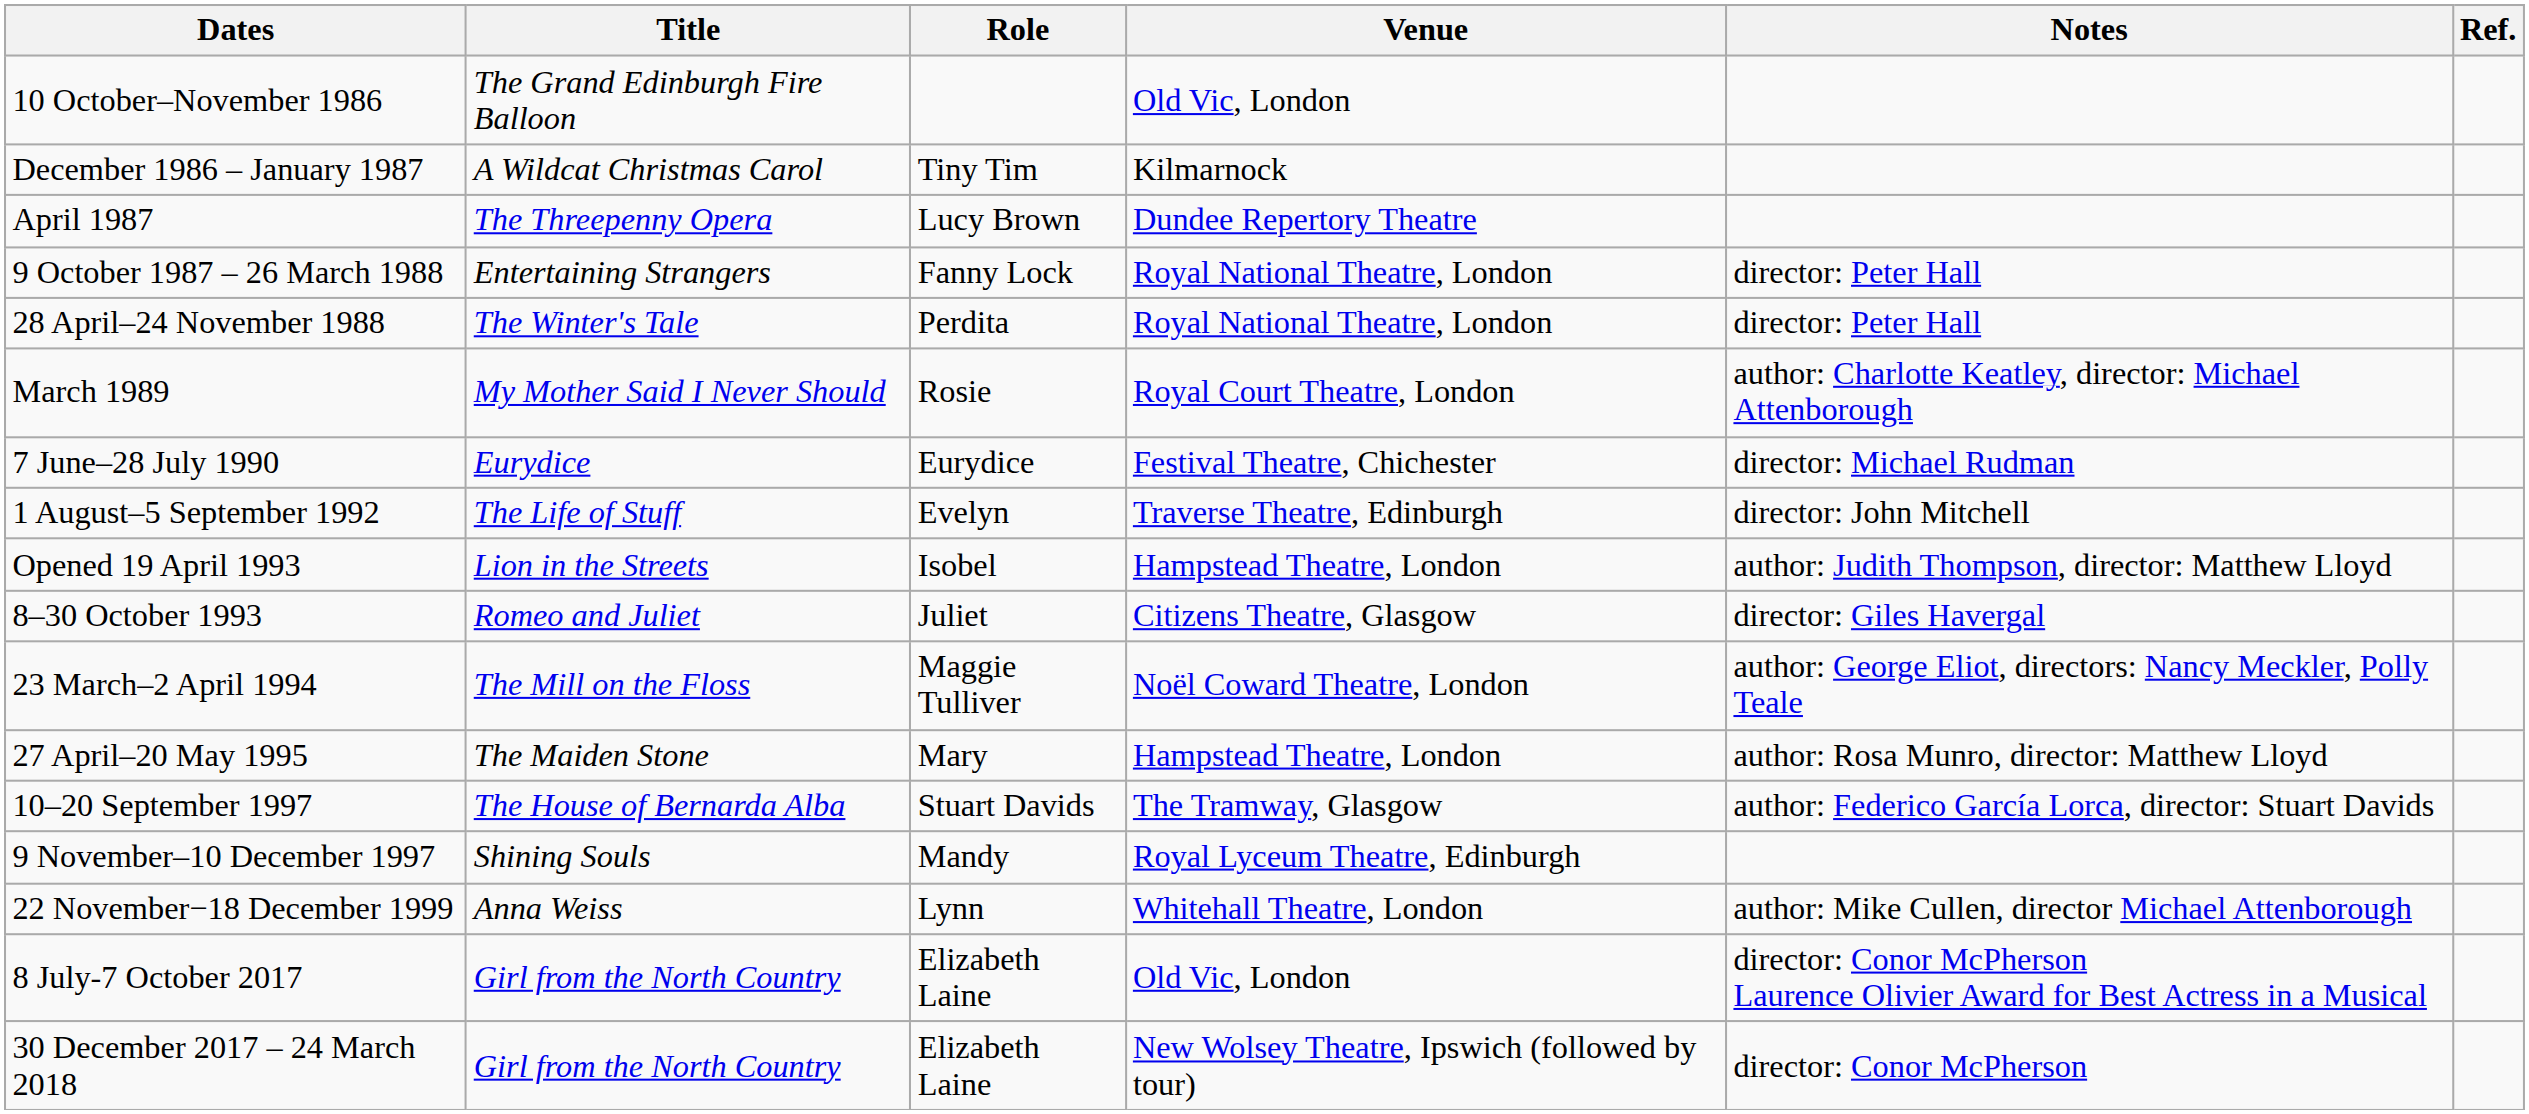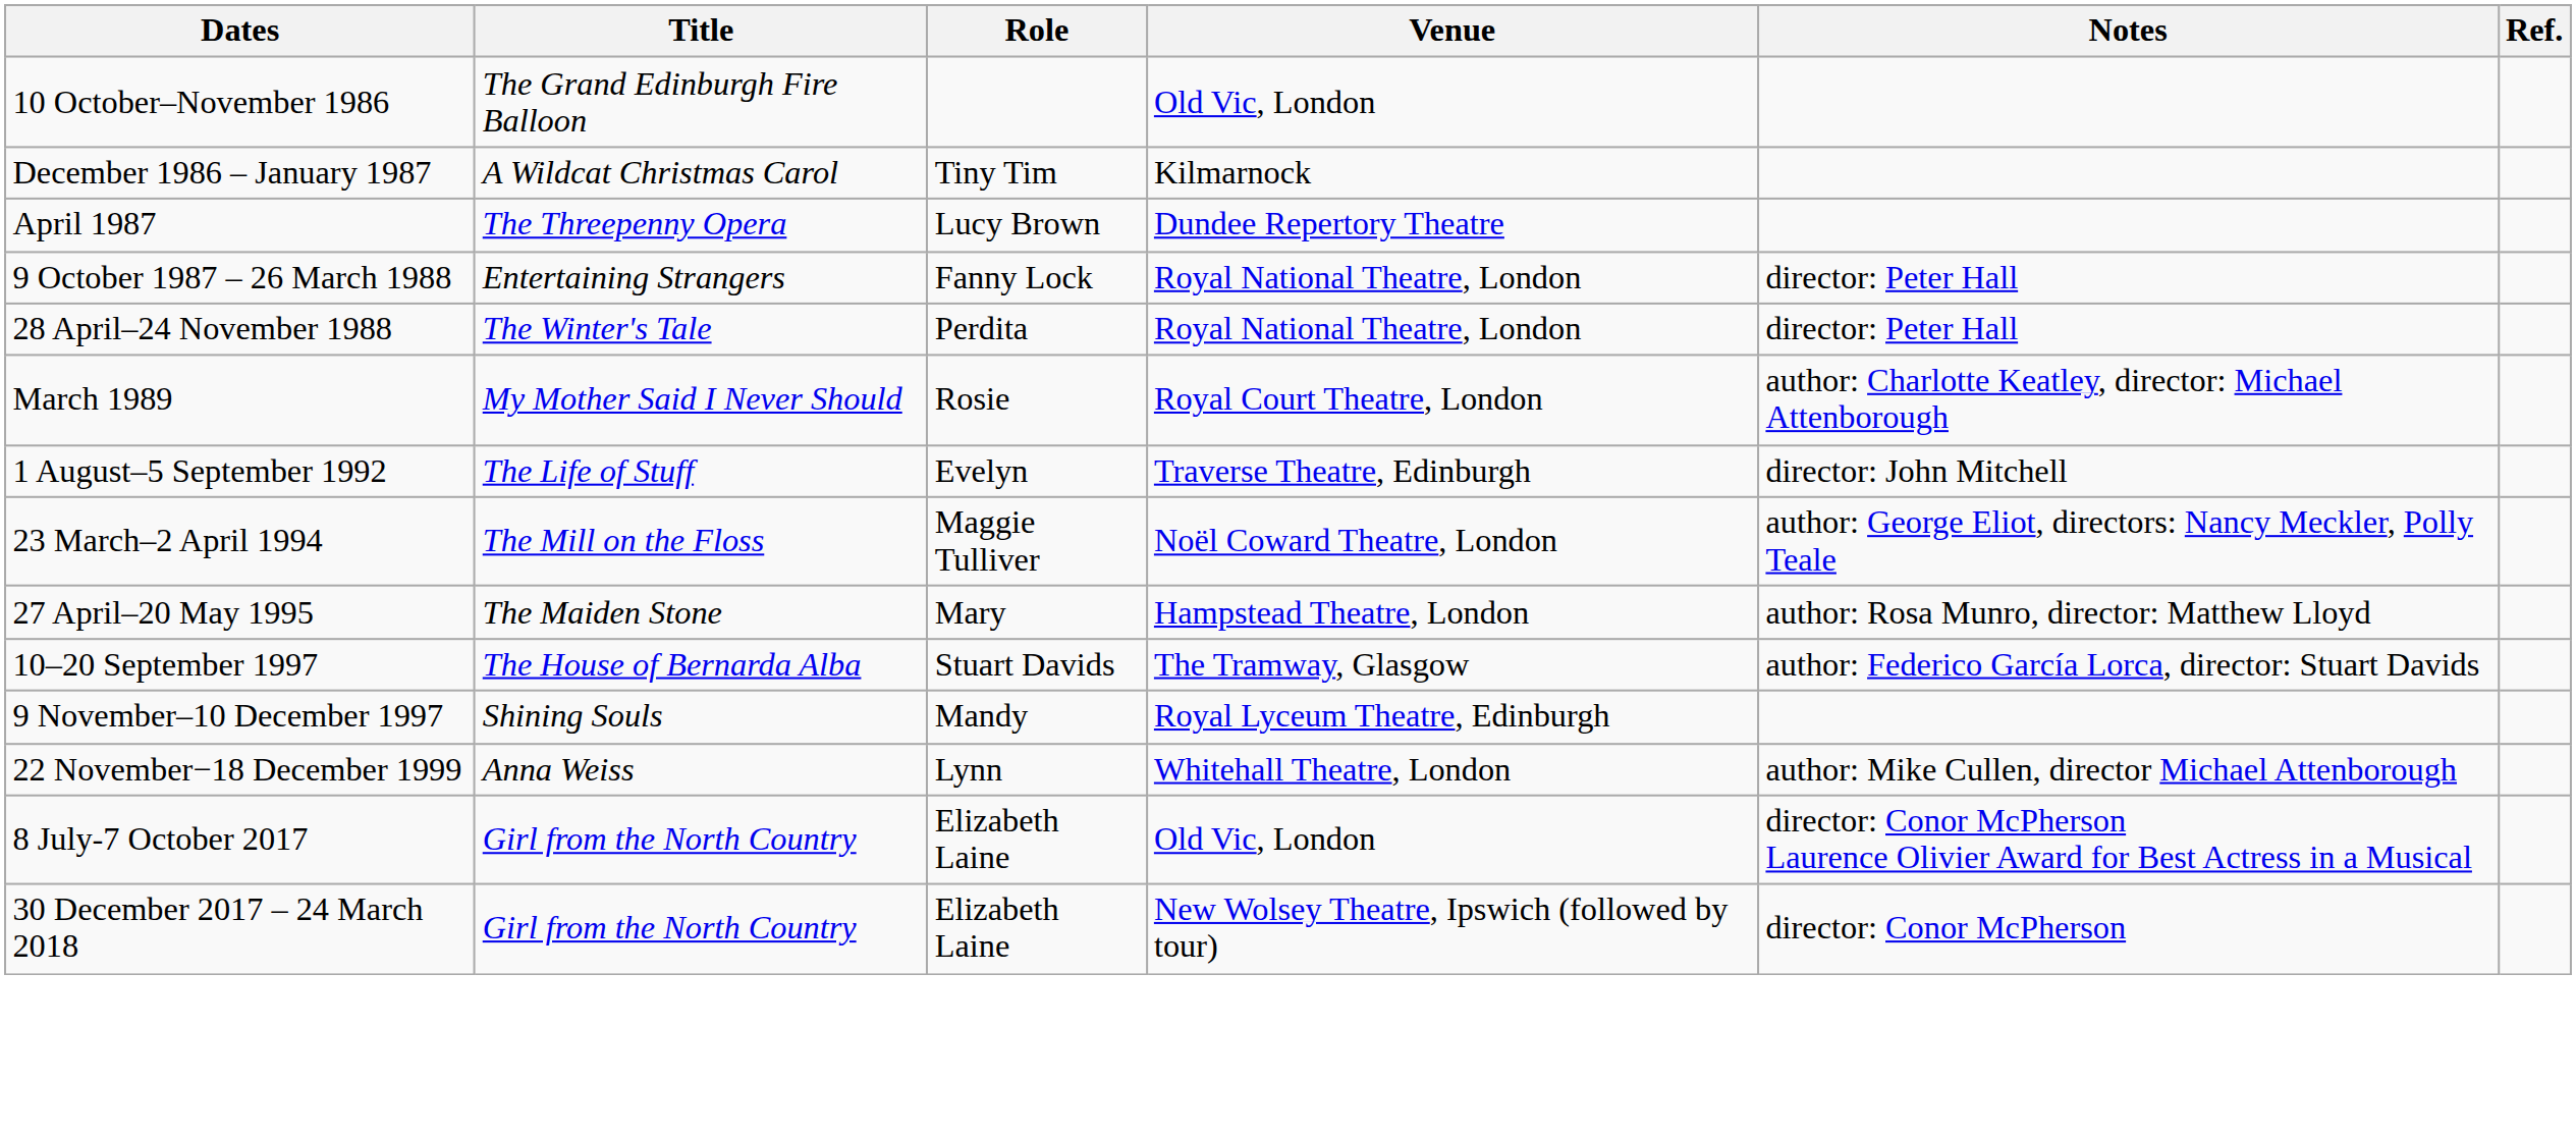- row: 7 June–28 July 1990 | Eurydice | Eurydice | Festival Theatre, Chichester | director: Michael Rudman
- row: Opened 19 April 1993 | Lion in the Streets | Isobel | Hampstead Theatre, London | author: Judith Thompson, director: Matthew Lloyd
- row: 8–30 October 1993 | Romeo and Juliet | Juliet | Citizens Theatre, Glasgow | director: Giles Havergal
